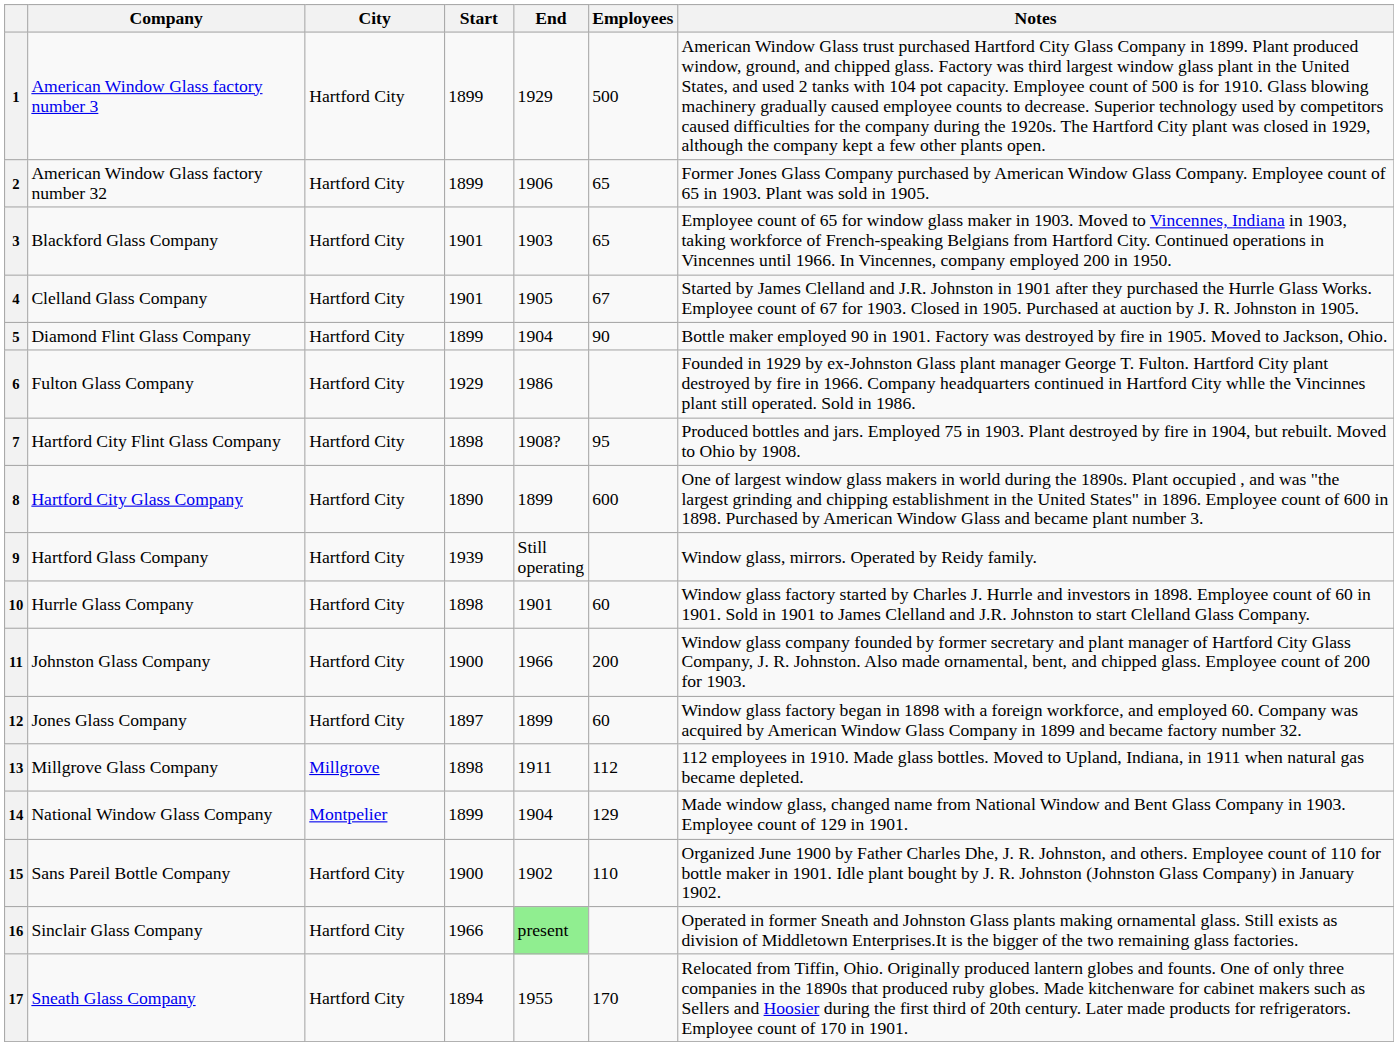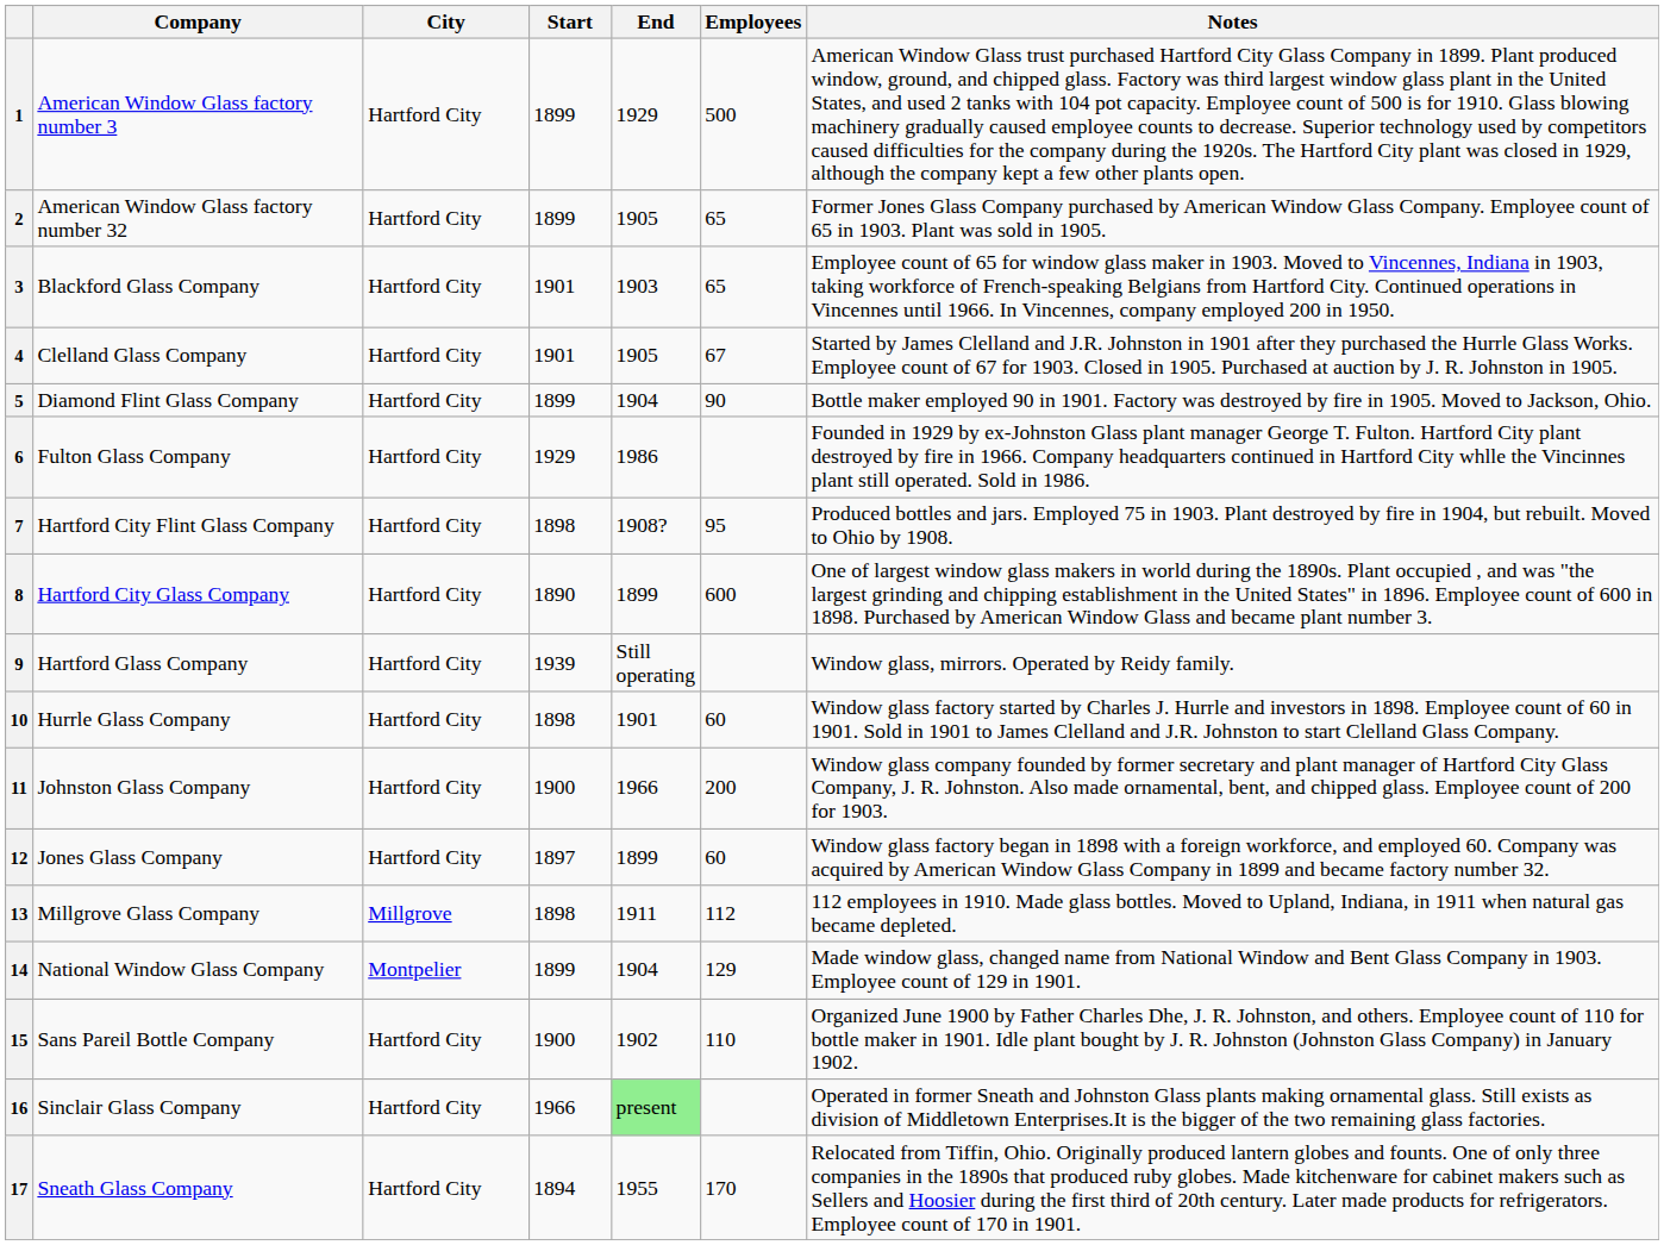2 | End: 1906 -> 1905
